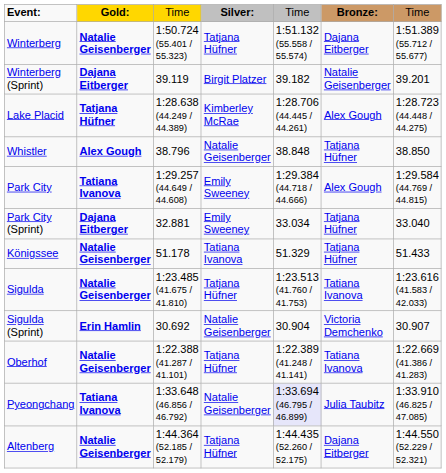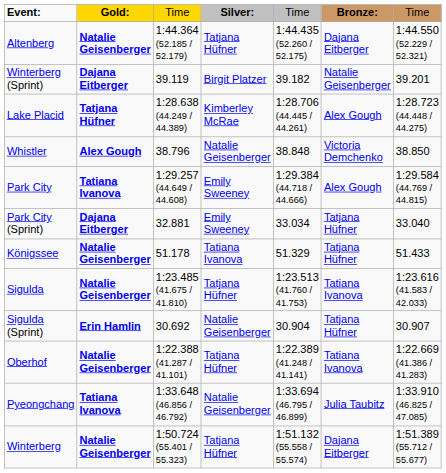rows swapped: Winterberg <-> Altenberg
Whistler | column 6: Tatjana Hüfner -> Victoria Demchenko
Sigulda (Sprint) | column 6: Victoria Demchenko -> Tatjana Hüfner
Pyeongchang | column 5: lavender background -> no background
